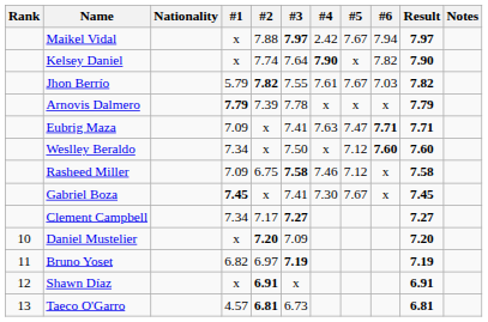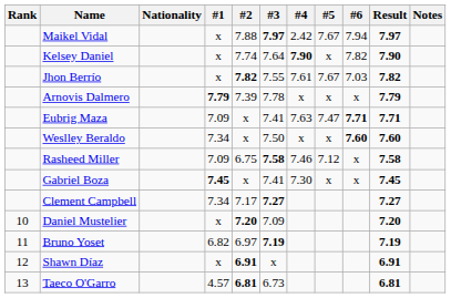Jhon Berrío | #1: 5.79 -> x
Weslley Beraldo | #5: 7.12 -> x
Gabriel Boza | #5: 7.67 -> x
